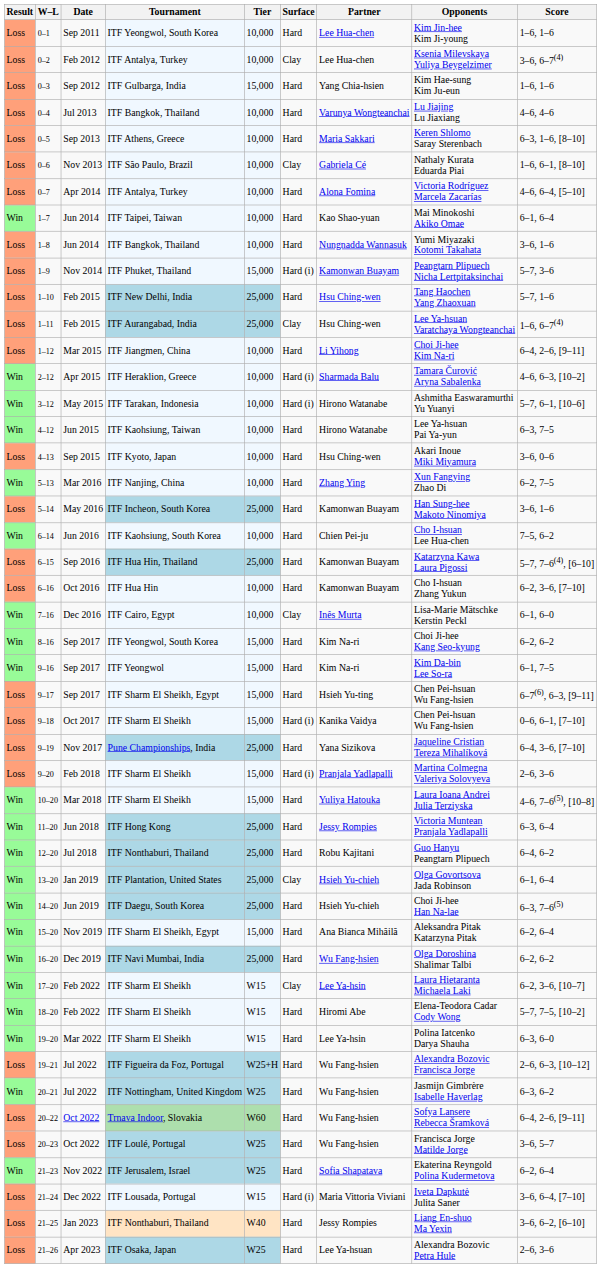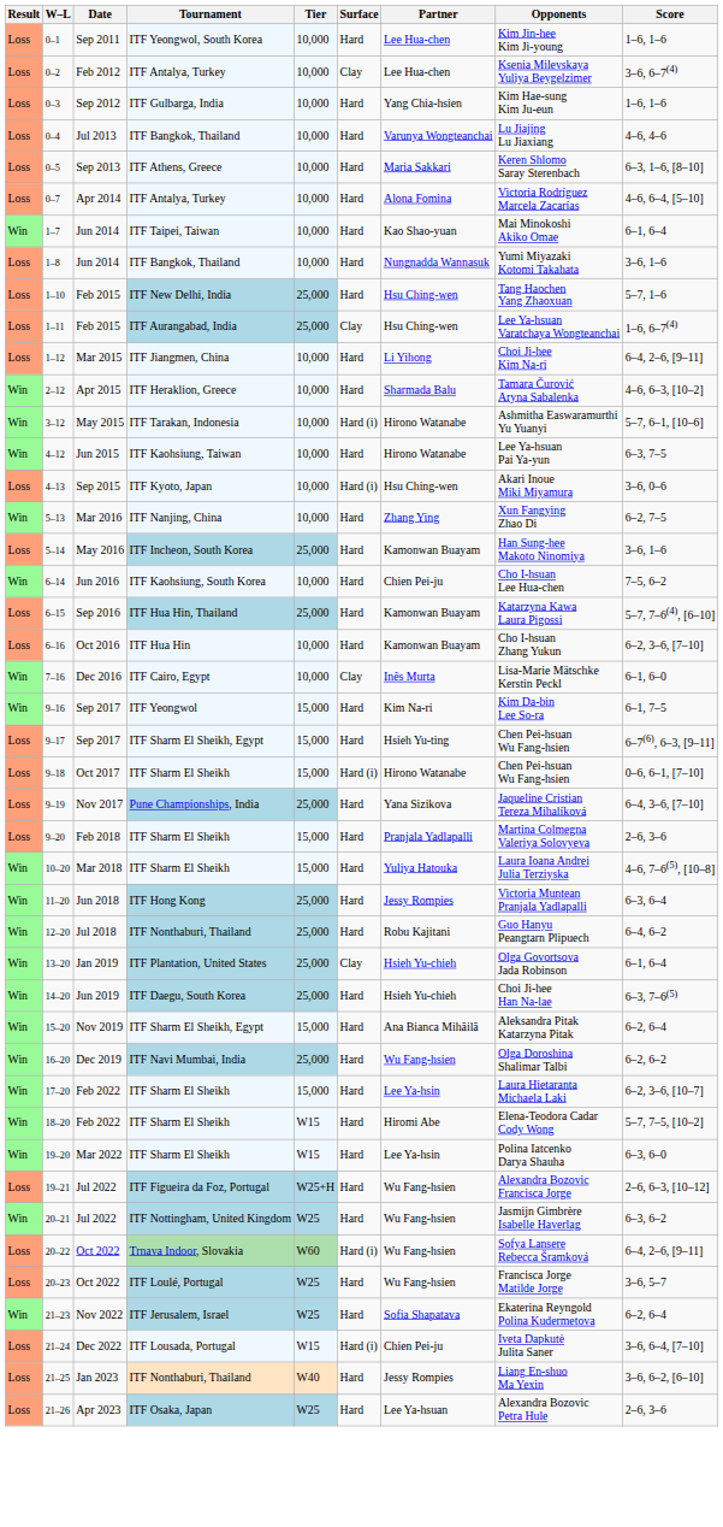0–3 | Tier: 15,000 -> 10,000
- row: Loss | 0–6 | Nov 2013 | ITF São Paulo, Brazil | 10,000 | Clay | Gabriela Cé | Nathaly Kurata Eduarda Piai | 1–6, 6–1, [8–10]
- row: Loss | 1–9 | Nov 2014 | ITF Phuket, Thailand | 15,000 | Hard (i) | Kamonwan Buayam | Peangtarn Plipuech Nicha Lertpitaksinchai | 5–7, 3–6
2–12 | Surface: Hard (i) -> Hard
4–13 | Surface: Hard -> Hard (i)
- row: Win | 8–16 | Sep 2017 | ITF Yeongwol, South Korea | 15,000 | Hard | Kim Na-ri | Choi Ji-hee Kang Seo-kyung | 6–2, 6–2
9–18 | Partner: Kanika Vaidya -> Hirono Watanabe
9–20 | Surface: Hard (i) -> Hard
17–20 | Tier: W15 -> 15,000
17–20 | Surface: Clay -> Hard
20–22 | Surface: Hard -> Hard (i)
21–24 | Partner: Maria Vittoria Viviani -> Chien Pei-ju
